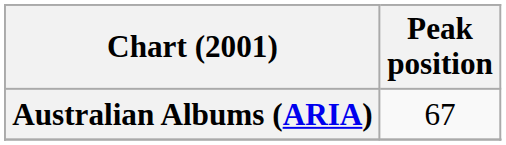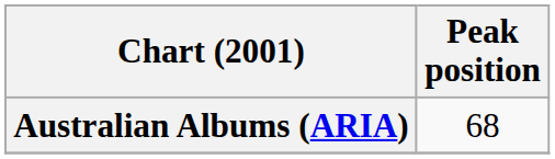Australian Albums (ARIA) | Peak position: 67 -> 68
